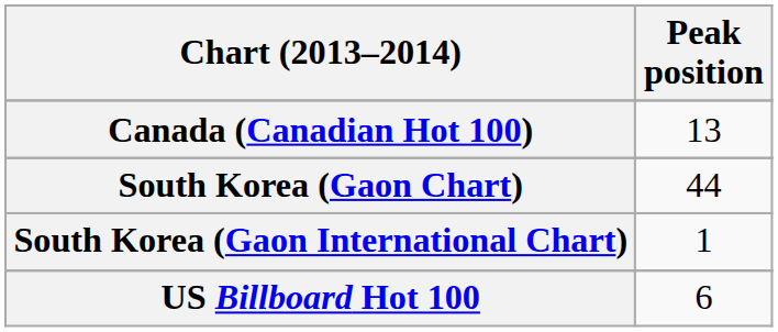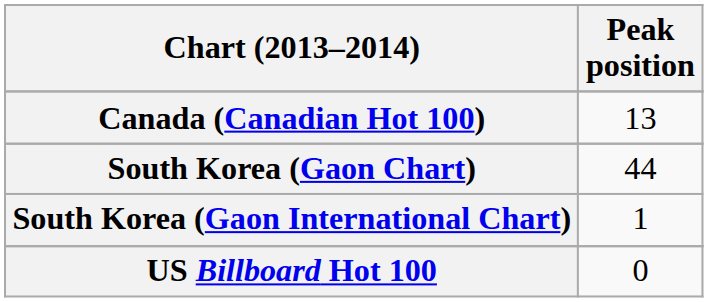US Billboard Hot 100 | Peak position: 6 -> 0
